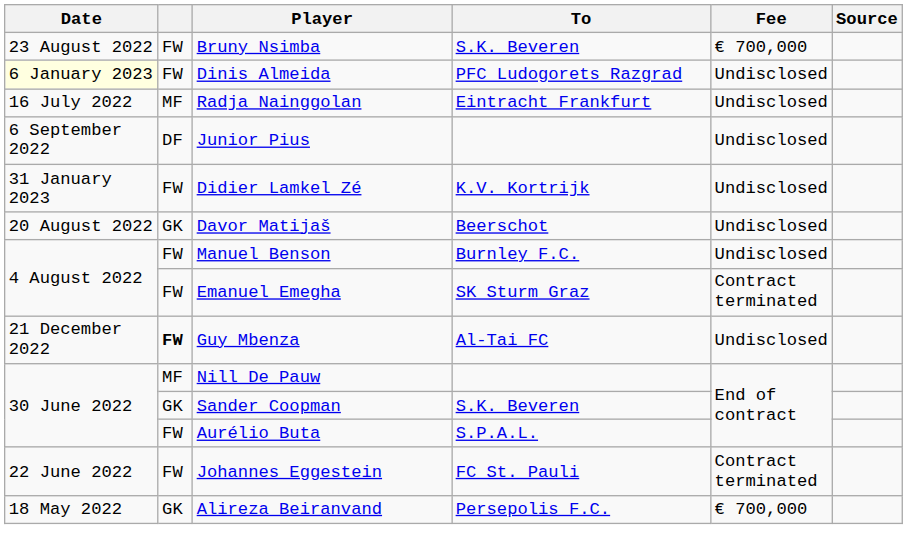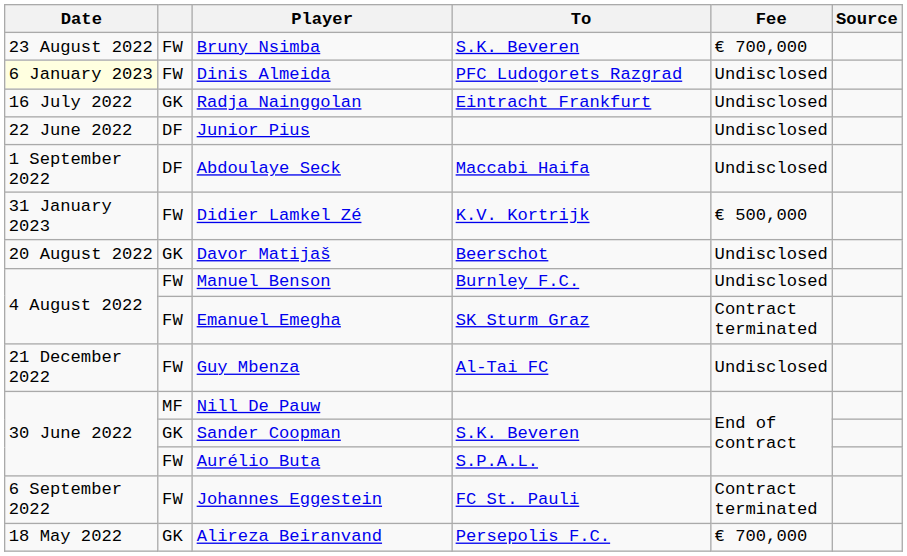Radja Nainggolan | column 2: MF -> GK
Junior Pius | Date: 6 September 2022 -> 22 June 2022
+ row: 1 September 2022 | DF | Abdoulaye Seck | Maccabi Haifa | Undisclosed
Didier Lamkel Zé | Fee: Undisclosed -> € 500,000
Guy Mbenza | column 2: bold -> normal
Johannes Eggestein | Date: 22 June 2022 -> 6 September 2022
